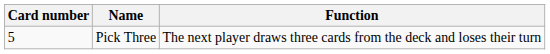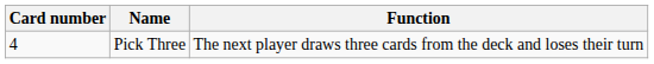Pick Three | Card number: 5 -> 4
